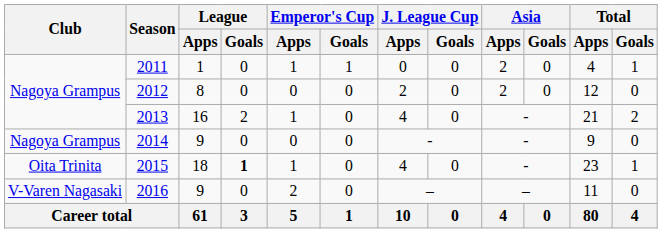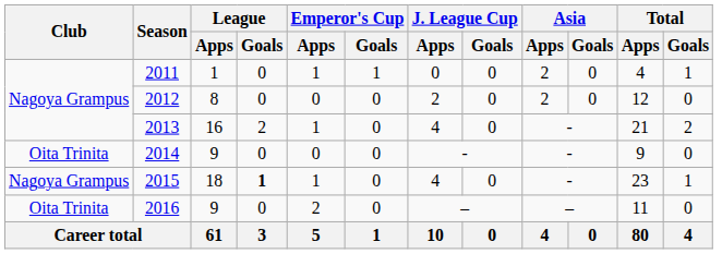2014 | Club: Nagoya Grampus -> Oita Trinita
2015 | Club: Oita Trinita -> Nagoya Grampus
2016 | Club: V-Varen Nagasaki -> Oita Trinita
